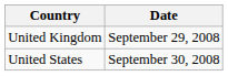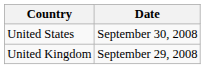rows swapped: United Kingdom <-> United States
